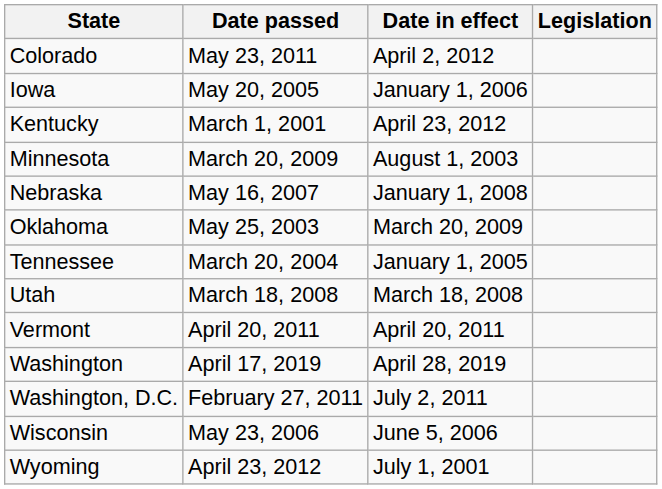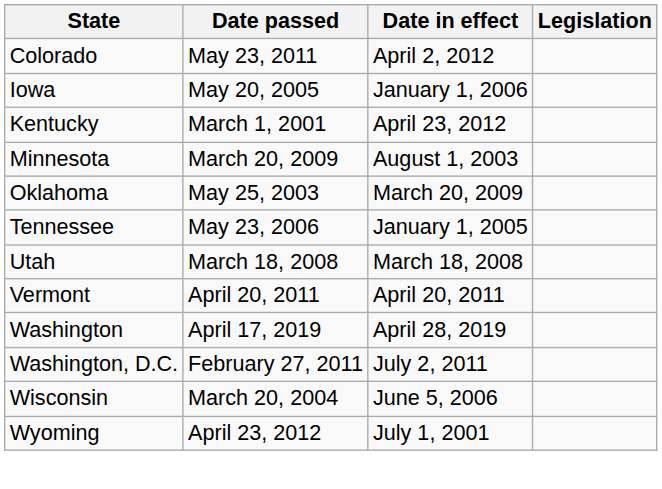- row: Nebraska | May 16, 2007 | January 1, 2008
Tennessee | Date passed: March 20, 2004 -> May 23, 2006
Wisconsin | Date passed: May 23, 2006 -> March 20, 2004
